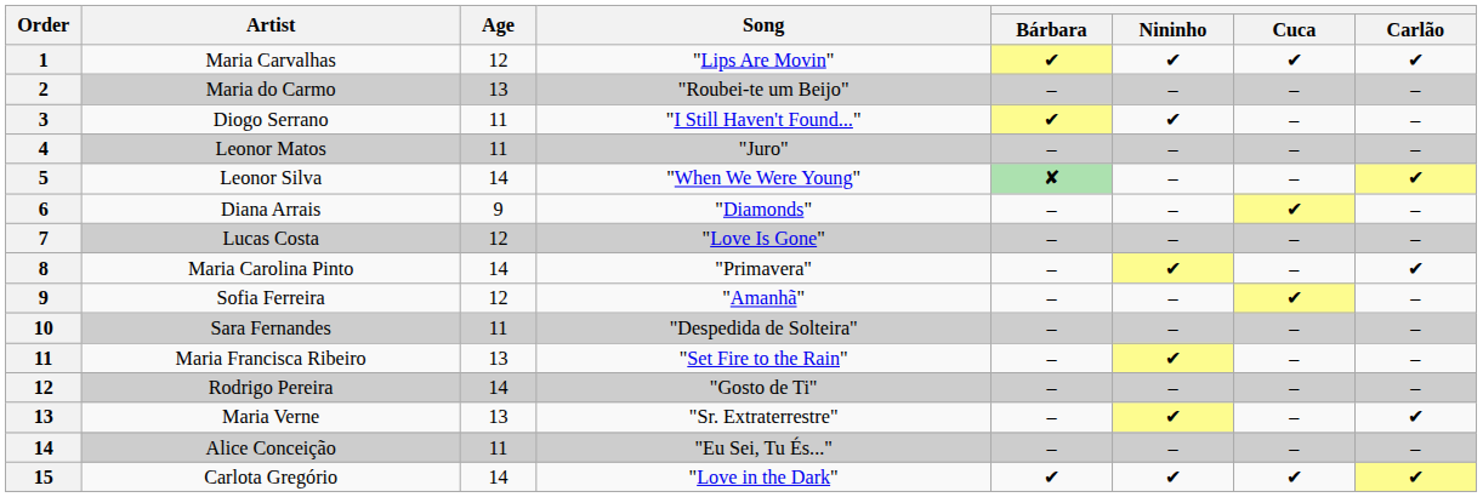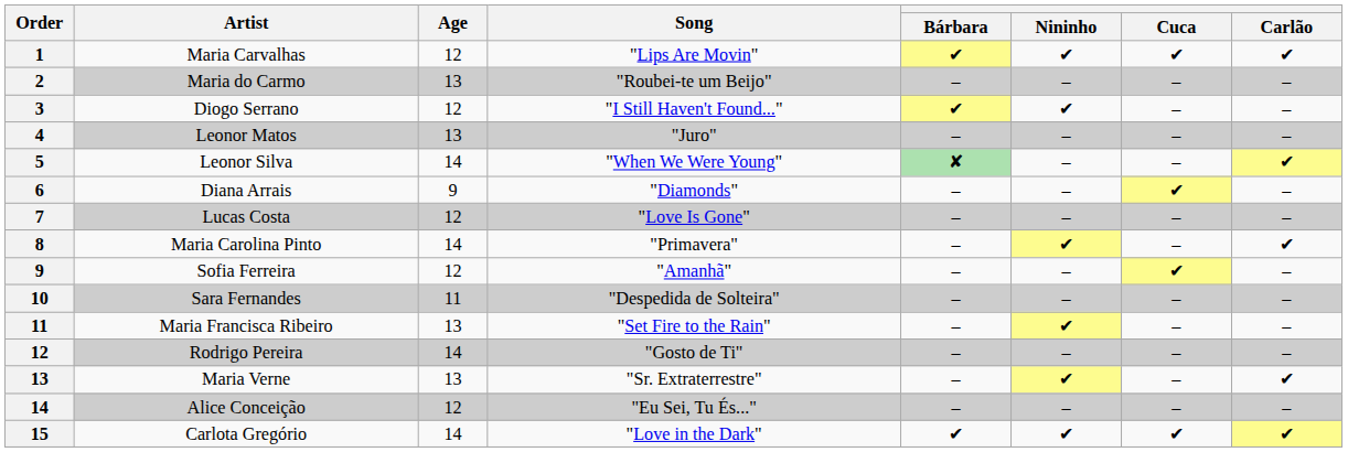Diogo Serrano | Age: 11 -> 12
Leonor Matos | Age: 11 -> 13
Alice Conceição | Age: 11 -> 12
